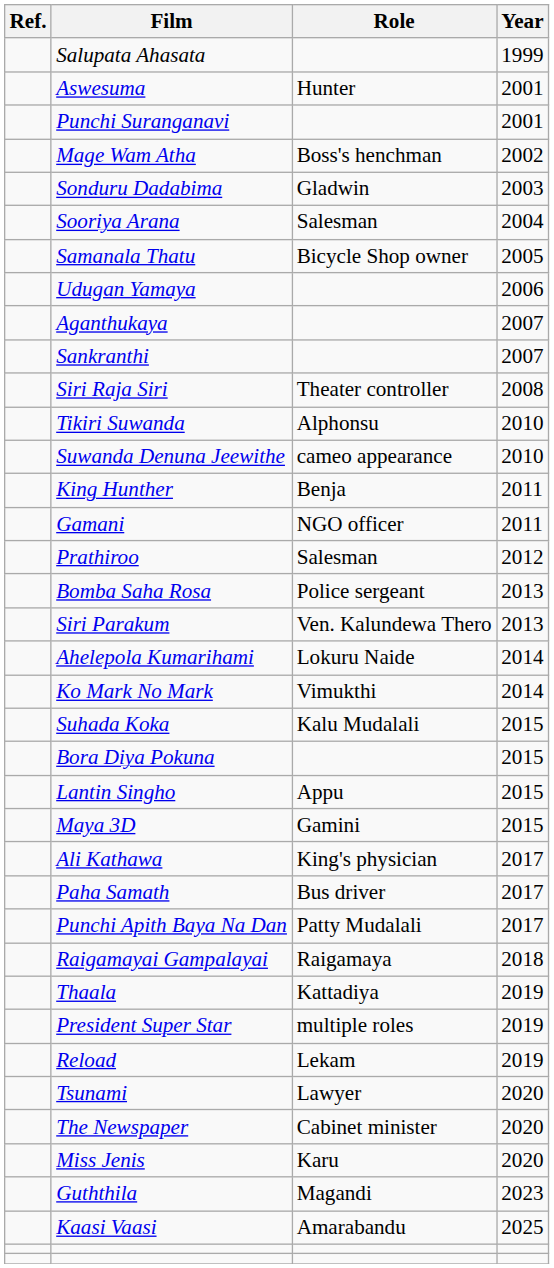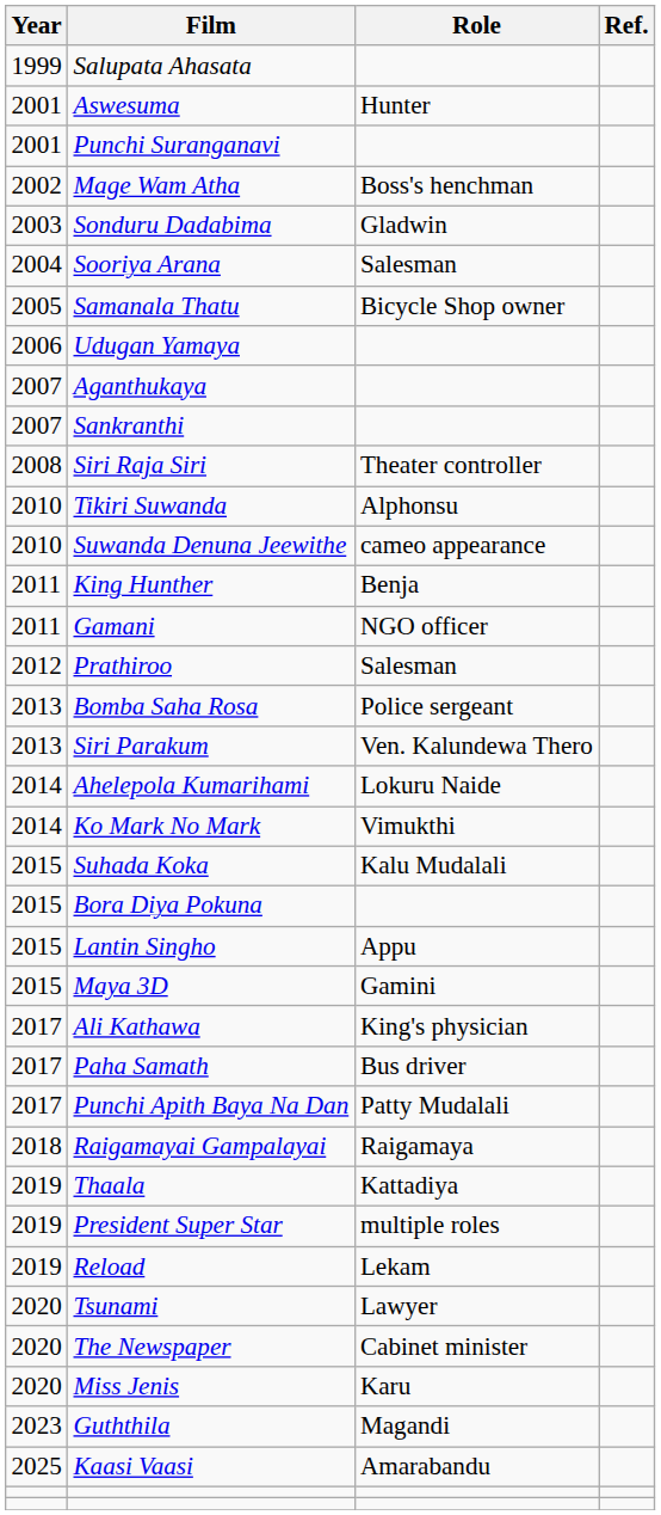columns swapped: Year <-> Ref.
